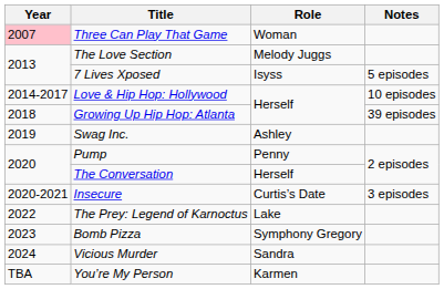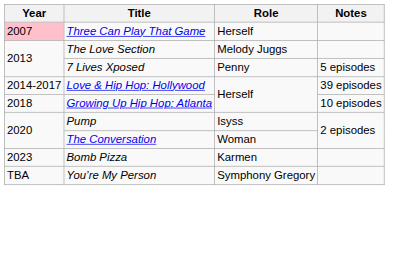Three Can Play That Game | Role: Woman -> Herself
7 Lives Xposed | Role: Isyss -> Penny
Love & Hip Hop: Hollywood | Notes: 10 episodes -> 39 episodes
Growing Up Hip Hop: Atlanta | Notes: 39 episodes -> 10 episodes
- row: 2019 | Swag Inc. | Ashley
Pump | Role: Penny -> Isyss
The Conversation | Role: Herself -> Woman
- row: 2020-2021 | Insecure | Curtis’s Date | 3 episodes
- row: 2022 | The Prey: Legend of Karnoctus | Lake
Bomb Pizza | Role: Symphony Gregory -> Karmen
- row: 2024 | Vicious Murder | Sandra
You’re My Person | Role: Karmen -> Symphony Gregory
